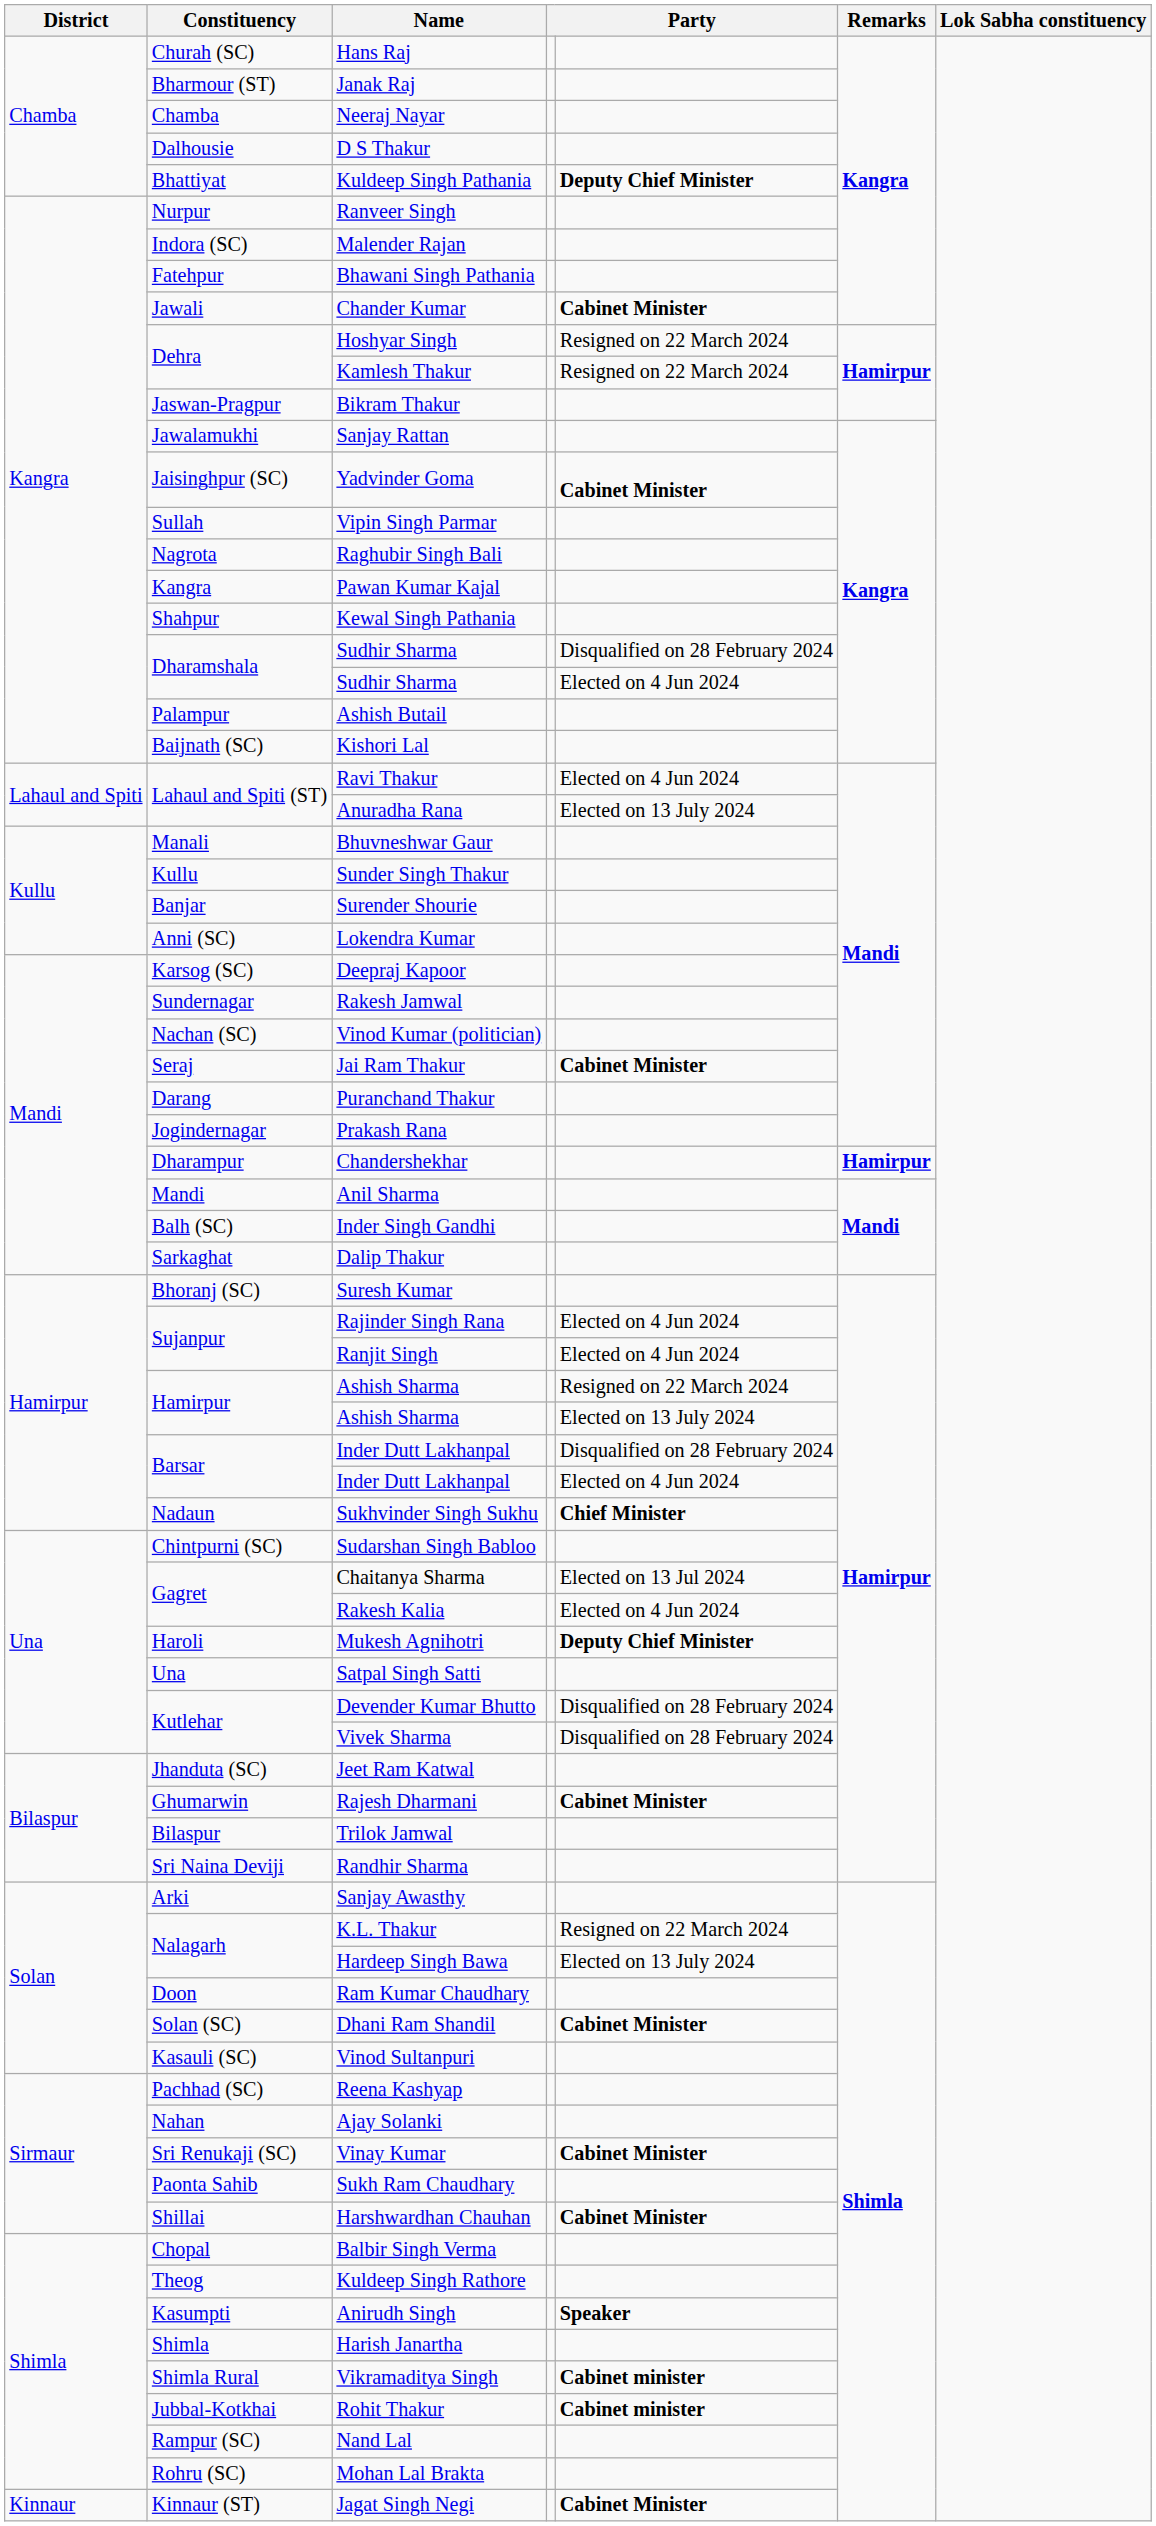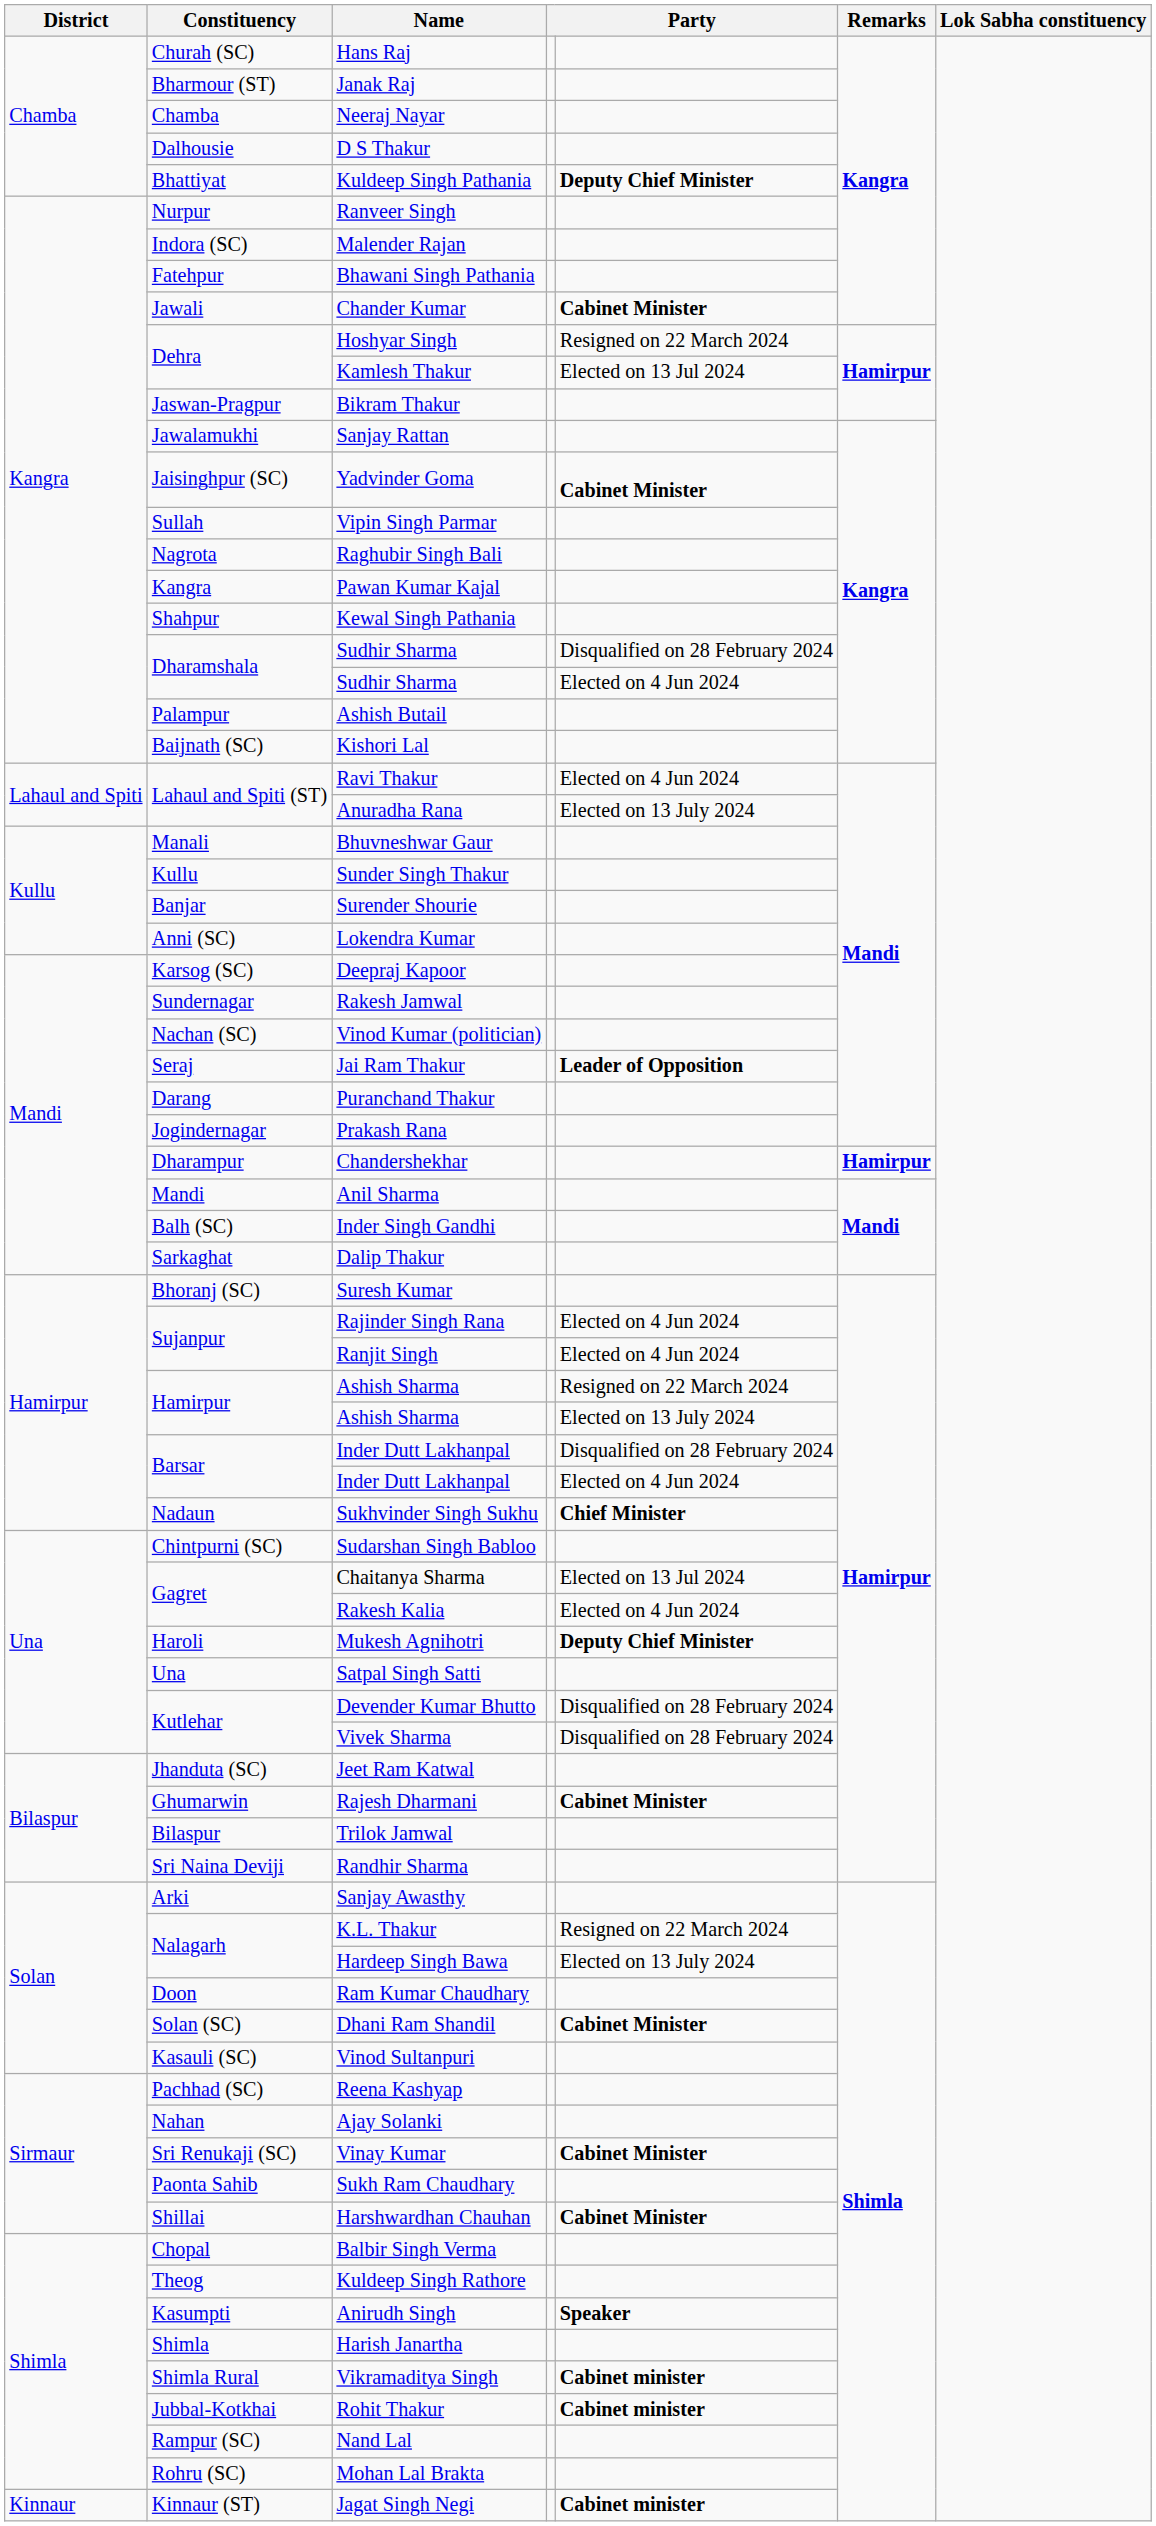Kamlesh Thakur | column 5: Resigned on 22 March 2024 -> Elected on 13 Jul 2024
Jai Ram Thakur | column 5: Cabinet Minister -> Leader of Opposition
Jagat Singh Negi | column 5: Cabinet Minister -> Cabinet minister
